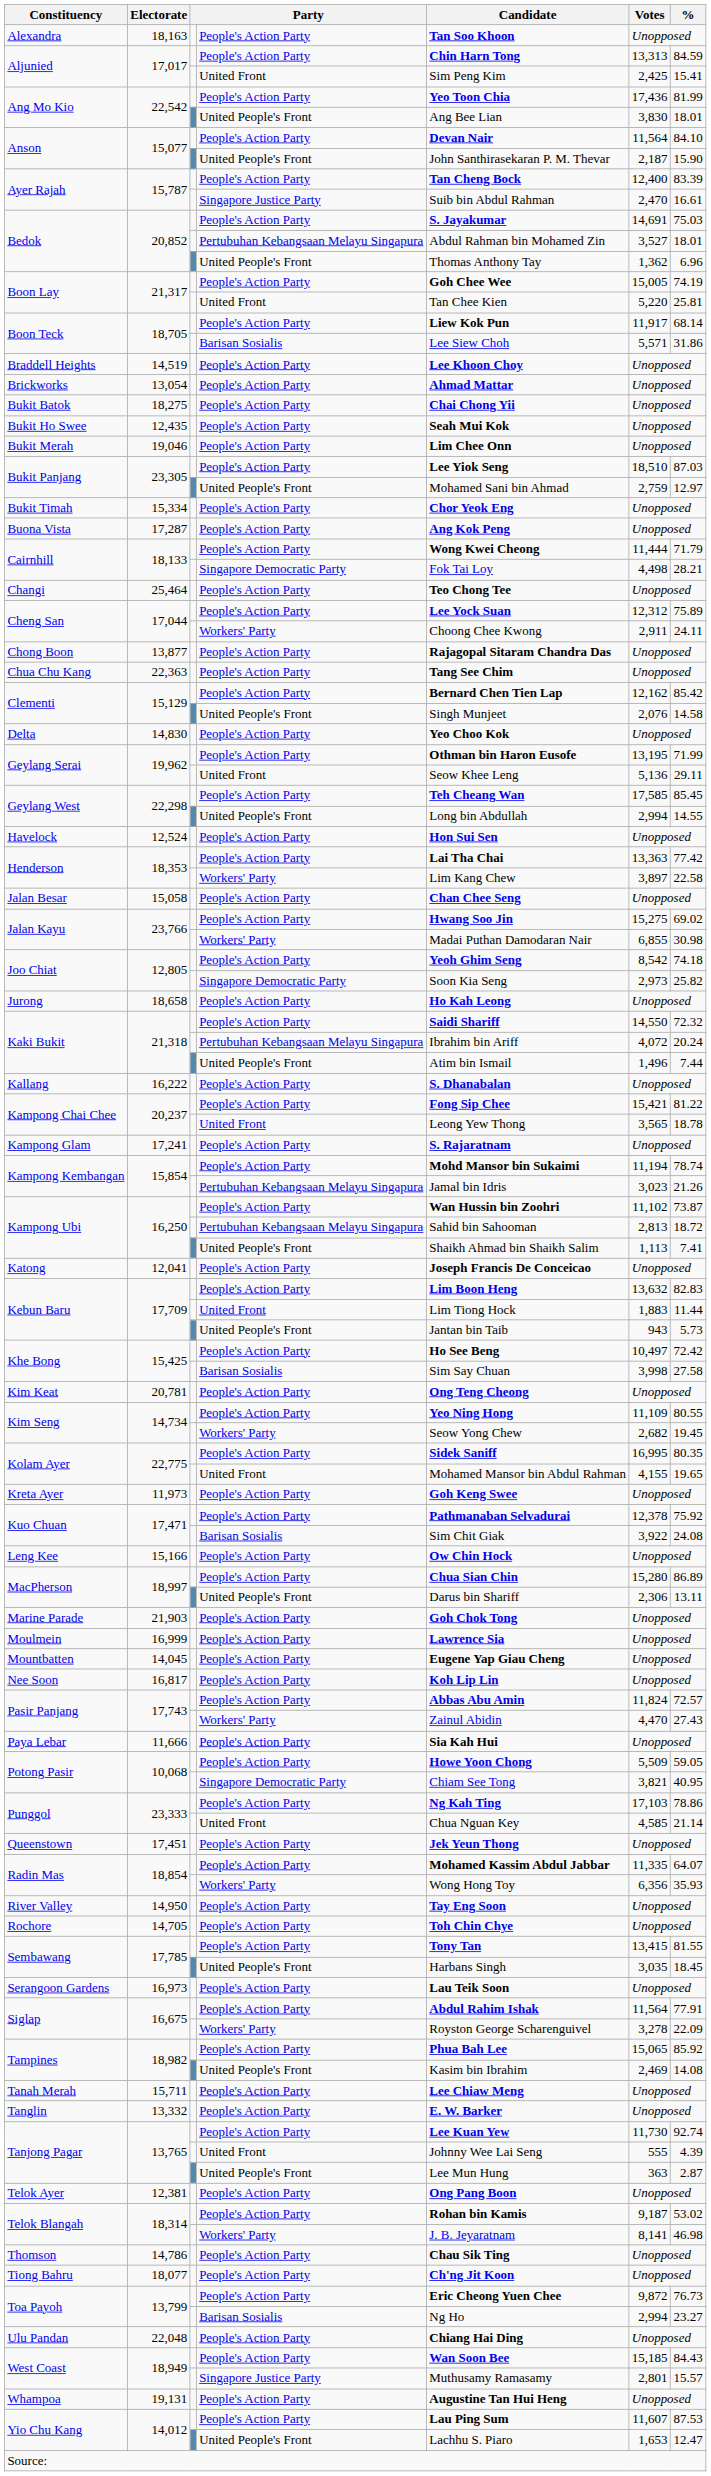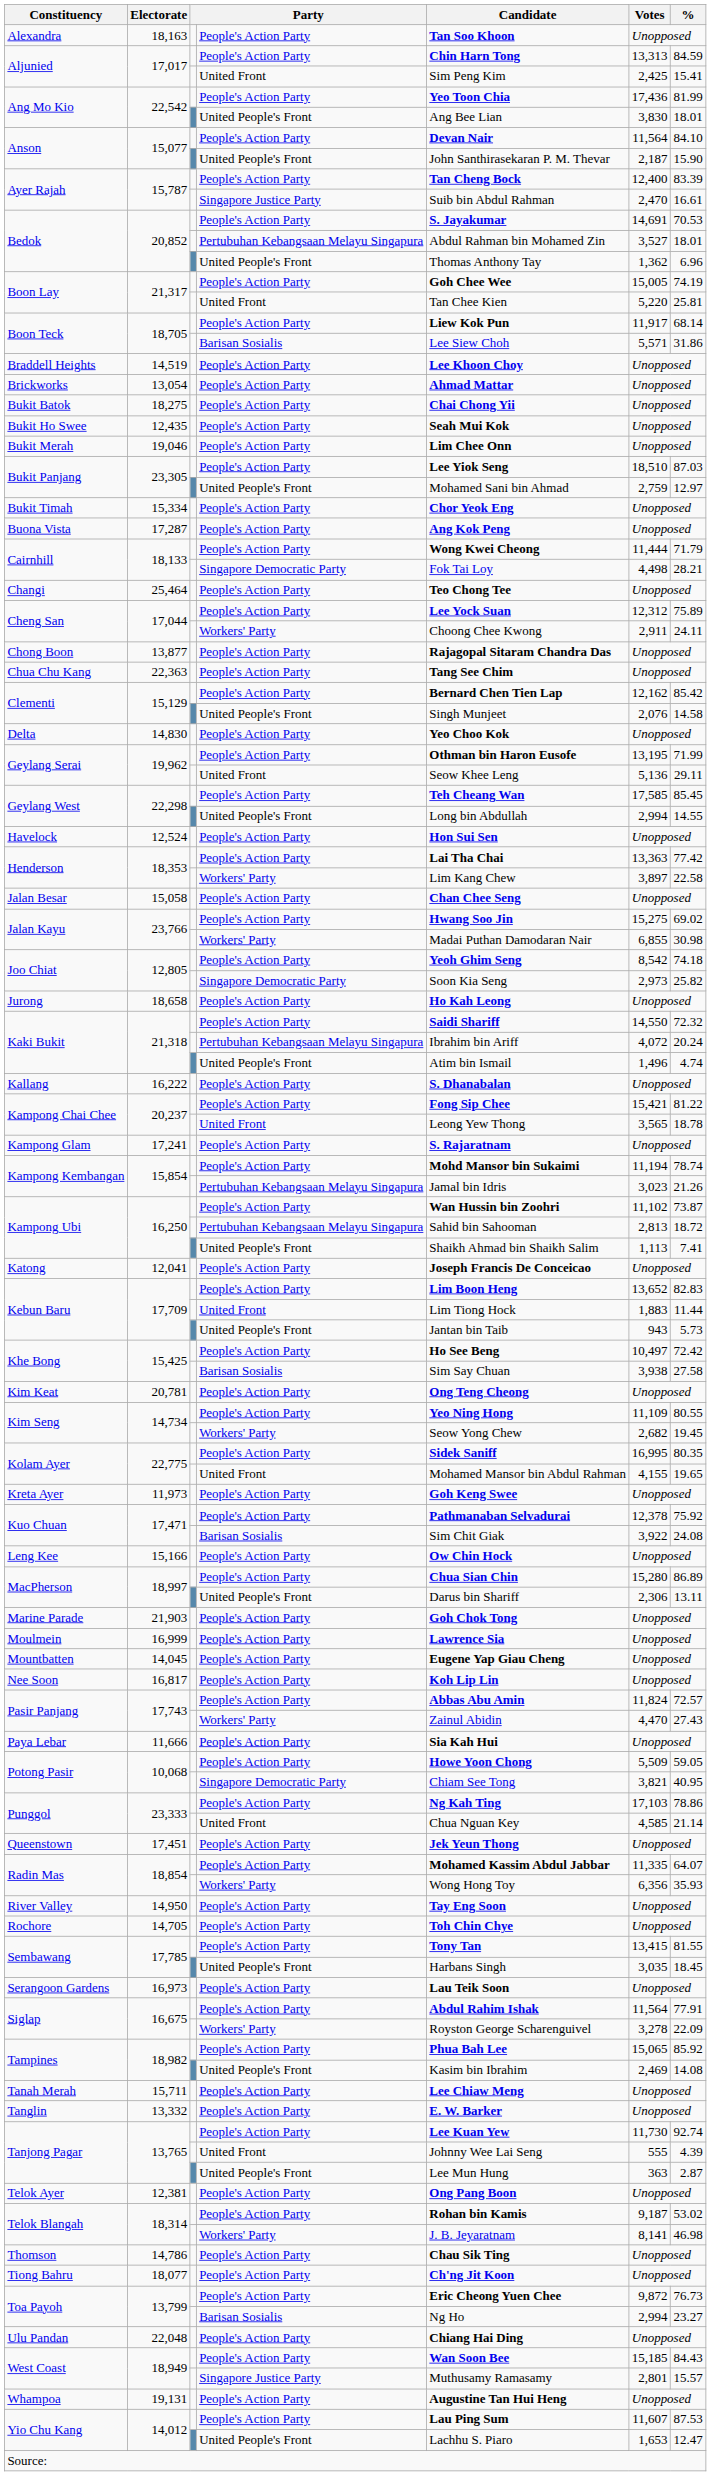Bedok / People's Action Party | %: 75.03 -> 70.53
Kaki Bukit / United People's Front | %: 7.44 -> 4.74
Kebun Baru / People's Action Party | Votes: 13,632 -> 13,652
Khe Bong / Barisan Sosialis | Votes: 3,998 -> 3,938
